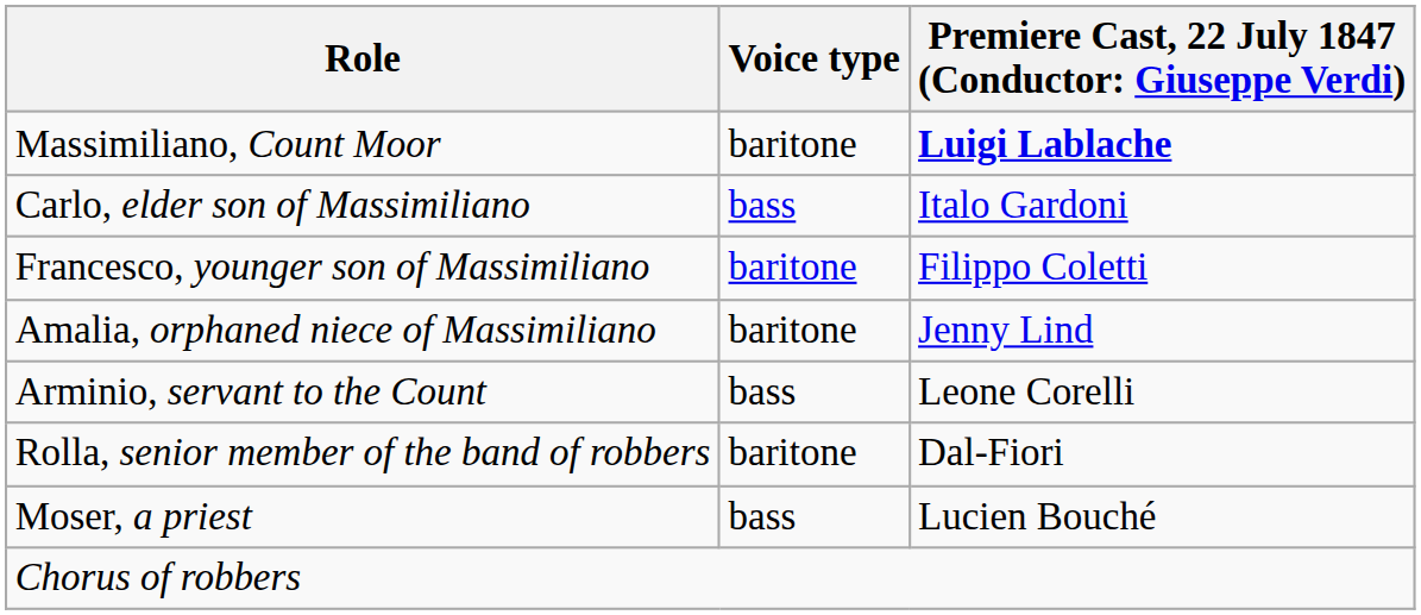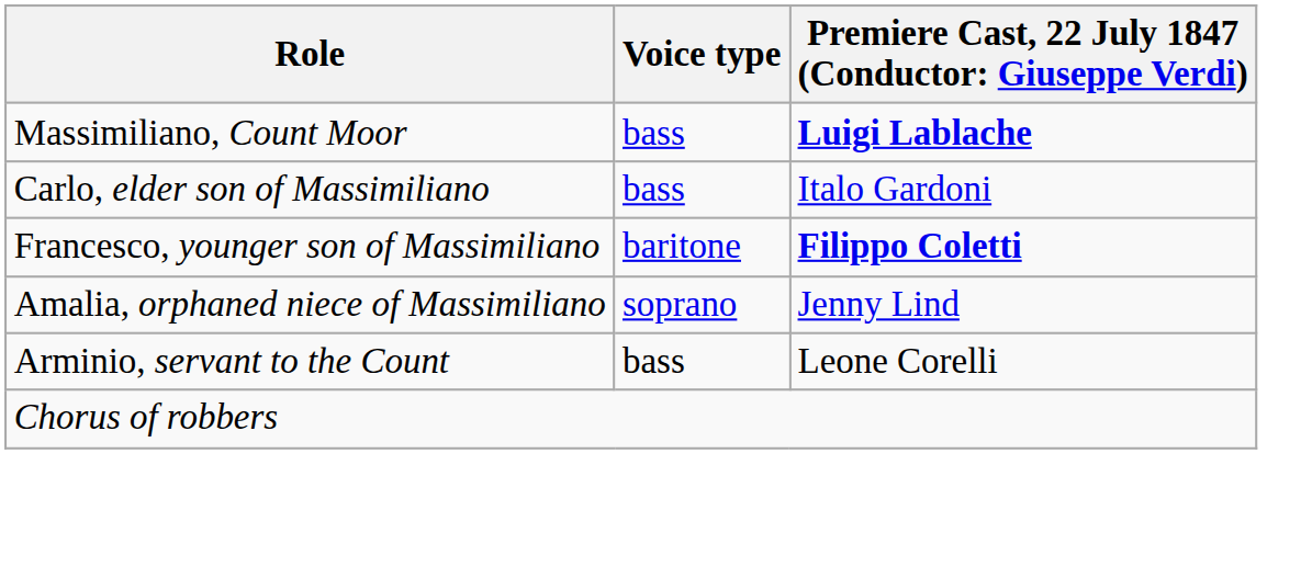Massimiliano, Count Moor | Voice type: baritone -> bass
Francesco, younger son of Massimiliano | column 3: normal -> bold
Amalia, orphaned niece of Massimiliano | Voice type: baritone -> soprano
- row: Rolla, senior member of the band of robbers | baritone | Dal-Fiori
- row: Moser, a priest | bass | Lucien Bouché
